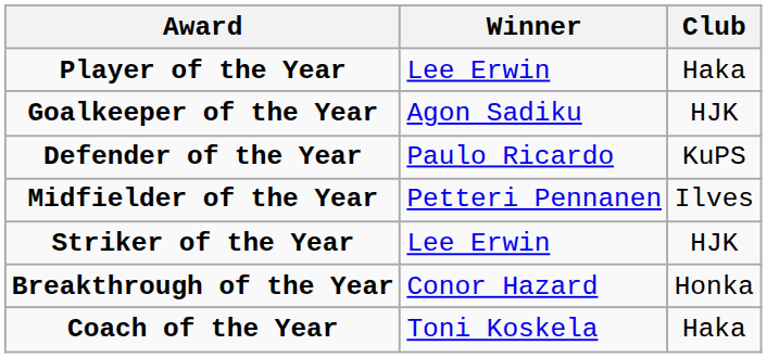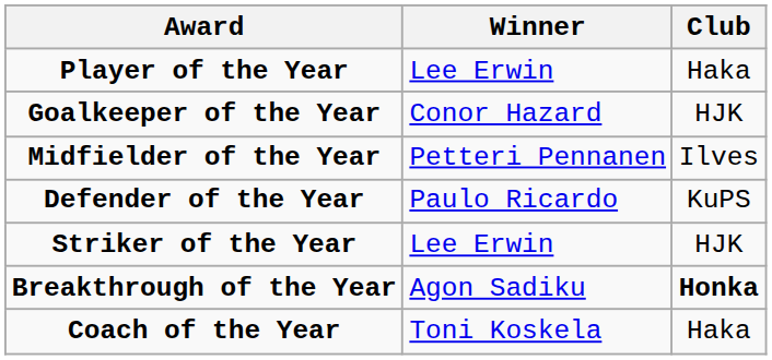Goalkeeper of the Year | Winner: Agon Sadiku -> Conor Hazard
rows swapped: Defender of the Year <-> Midfielder of the Year
Breakthrough of the Year | Winner: Conor Hazard -> Agon Sadiku
Breakthrough of the Year | Club: normal -> bold
